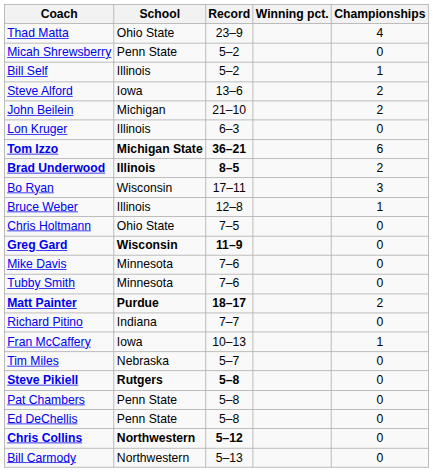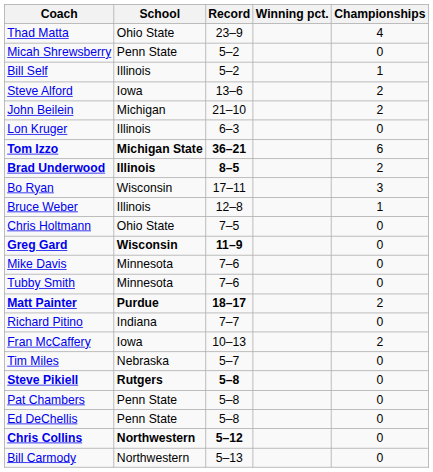Fran McCaffery | Championships: 1 -> 2
